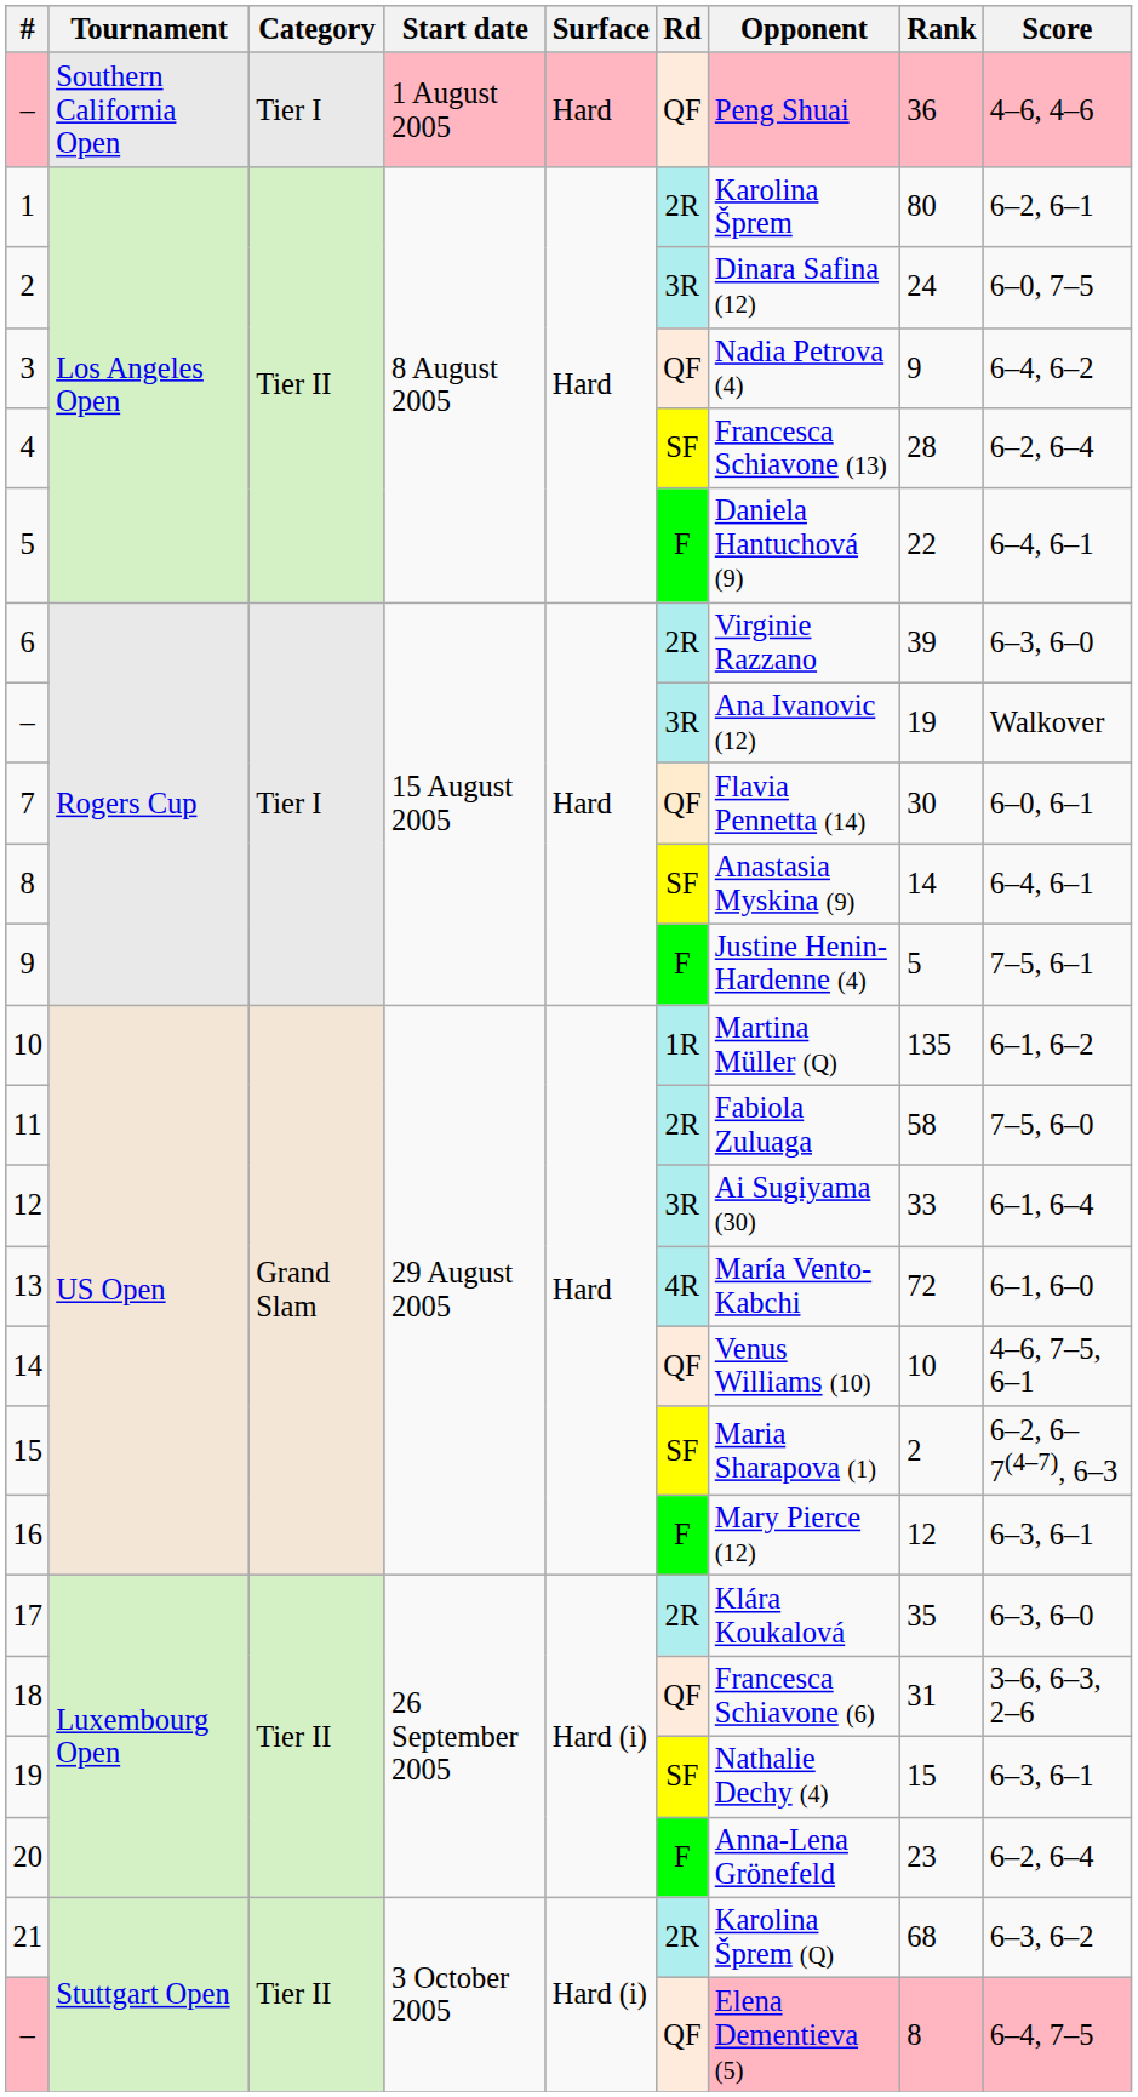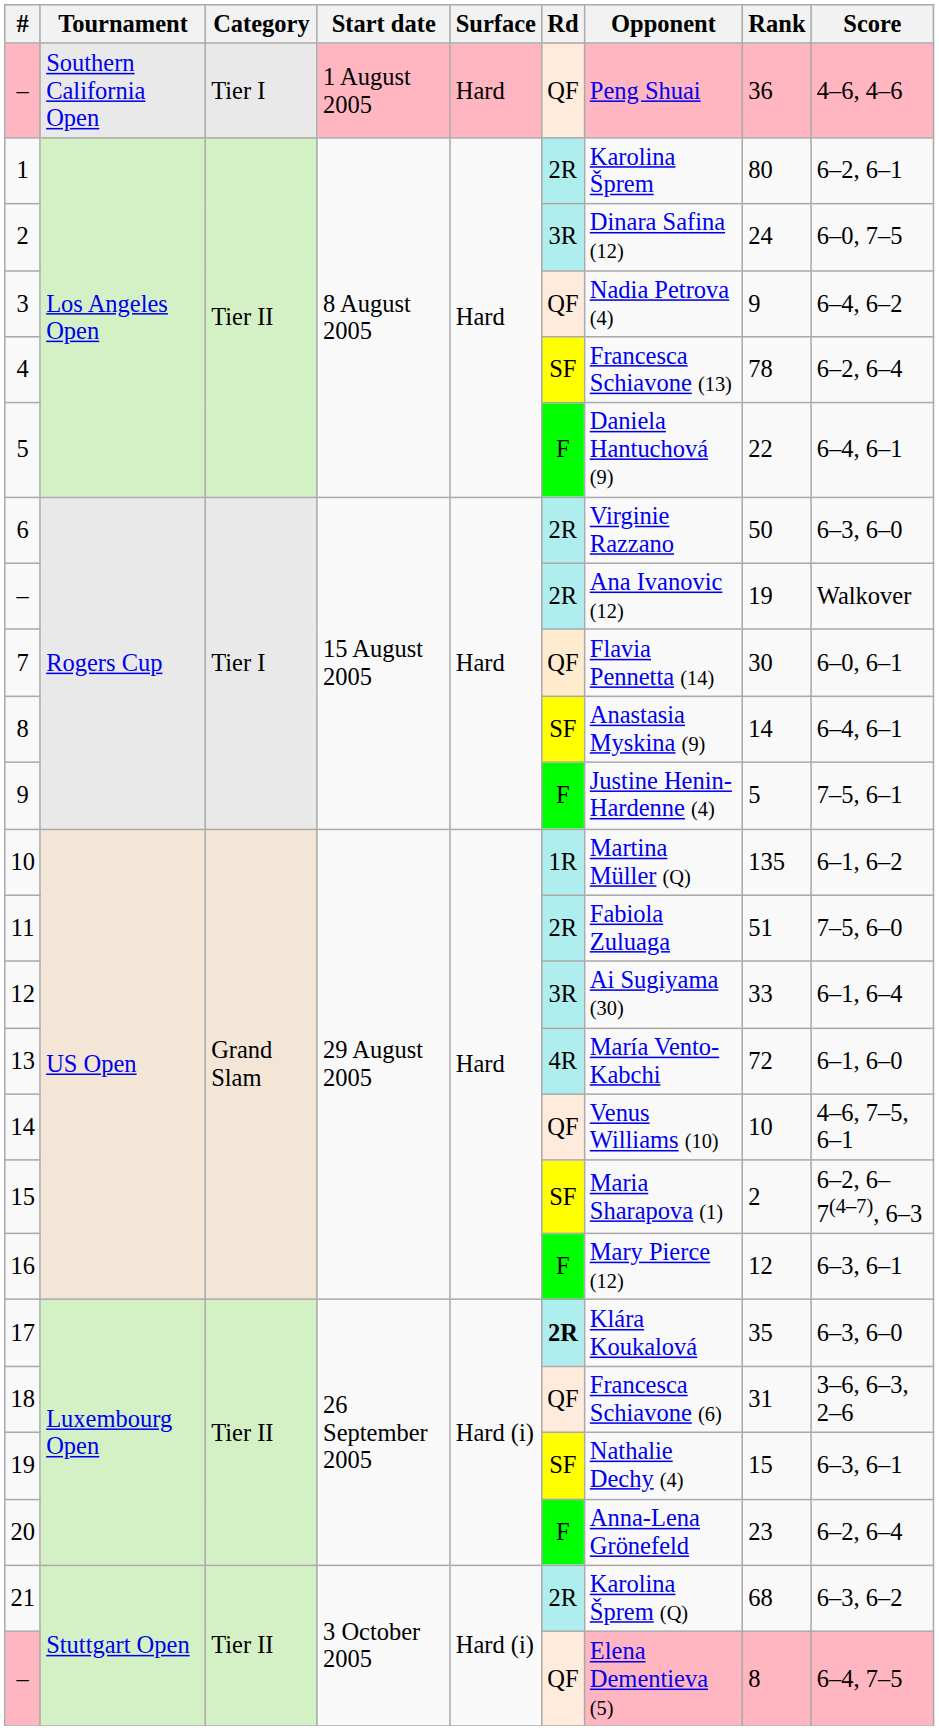4 | Rank: 28 -> 78
6 | Rank: 39 -> 50
– / Rogers Cup | Rd: 3R -> 2R
11 | Rank: 58 -> 51
17 | Rd: normal -> bold
